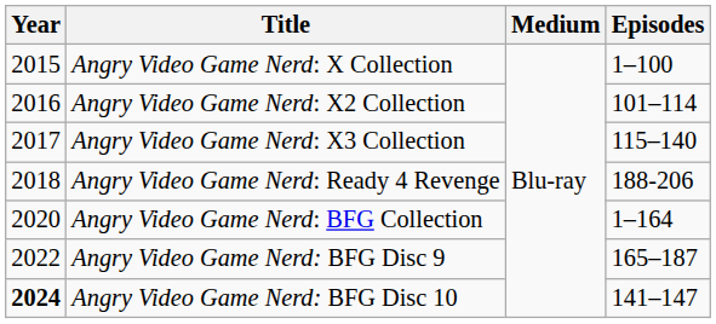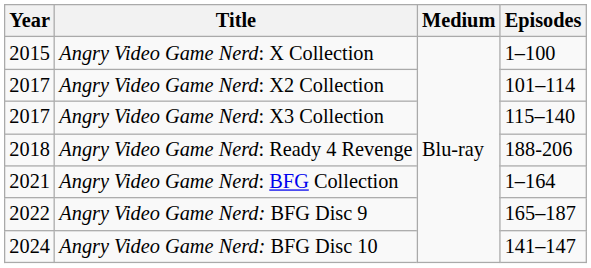Angry Video Game Nerd: X2 Collection | Year: 2016 -> 2017
Angry Video Game Nerd: BFG Collection | Year: 2020 -> 2021
Angry Video Game Nerd: BFG Disc 10 | Year: bold -> normal
